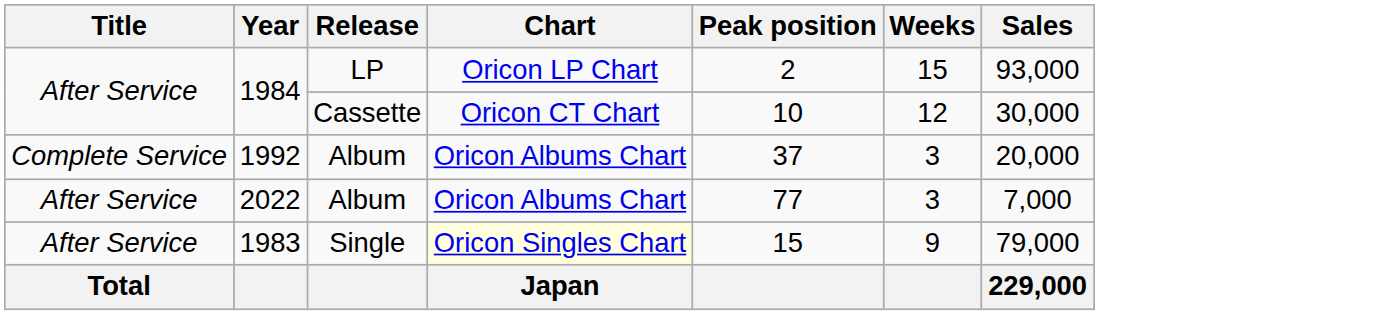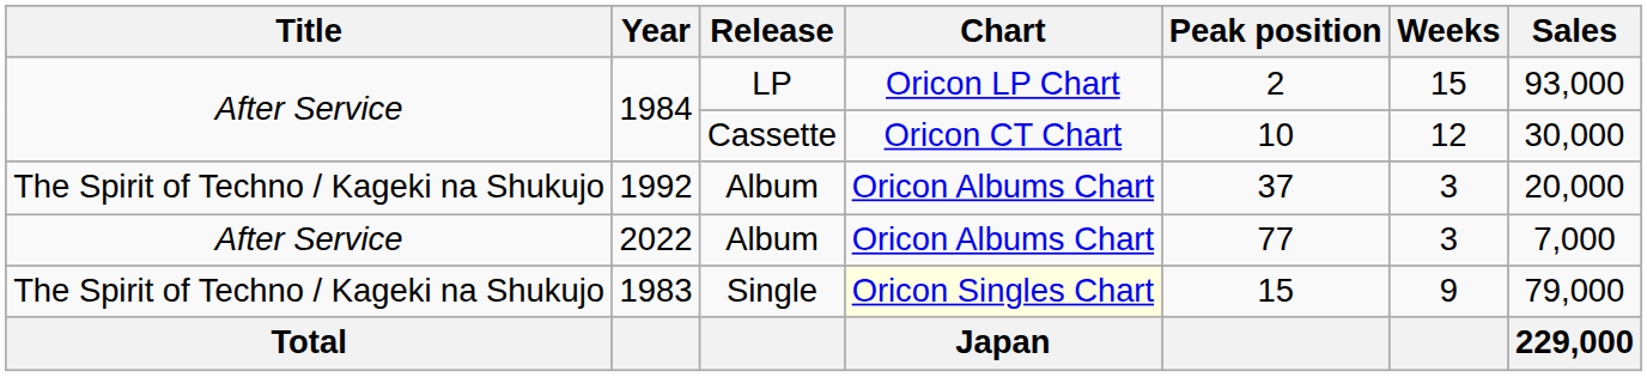1992 | Title: Complete Service -> The Spirit of Techno / Kageki na Shukujo
1983 | Title: After Service -> The Spirit of Techno / Kageki na Shukujo
